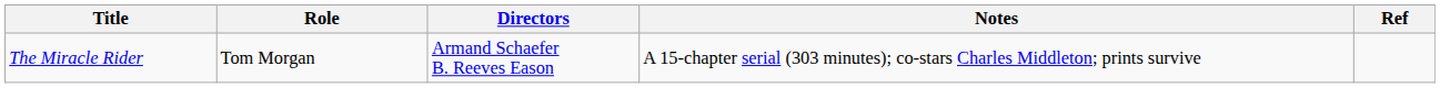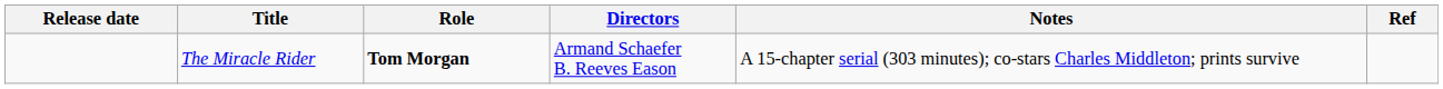+ column: Release date
The Miracle Rider | Role: normal -> bold
